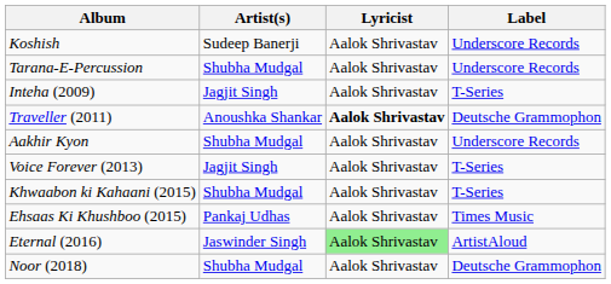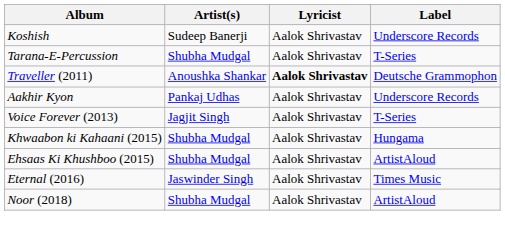Tarana-E-Percussion | Label: Underscore Records -> T-Series
- row: Inteha (2009) | Jagjit Singh | Aalok Shrivastav | T-Series
Aakhir Kyon | Artist(s): Shubha Mudgal -> Pankaj Udhas
Khwaabon ki Kahaani (2015) | Label: T-Series -> Hungama
Ehsaas Ki Khushboo (2015) | Artist(s): Pankaj Udhas -> Shubha Mudgal
Ehsaas Ki Khushboo (2015) | Label: Times Music -> ArtistAloud
Eternal (2016) | Lyricist: lightgreen background -> no background
Eternal (2016) | Label: ArtistAloud -> Times Music
Noor (2018) | Label: Deutsche Grammophon -> ArtistAloud
